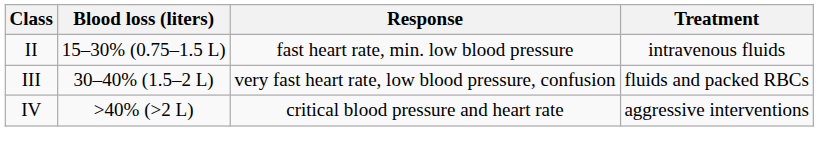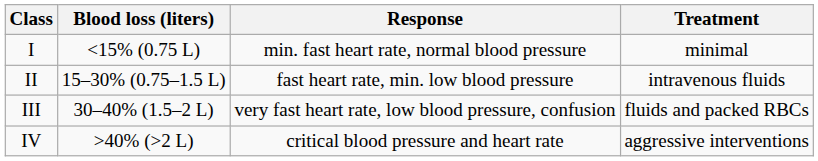+ row: I | <15% (0.75 L) | min. fast heart rate, normal blood pressure | minimal
